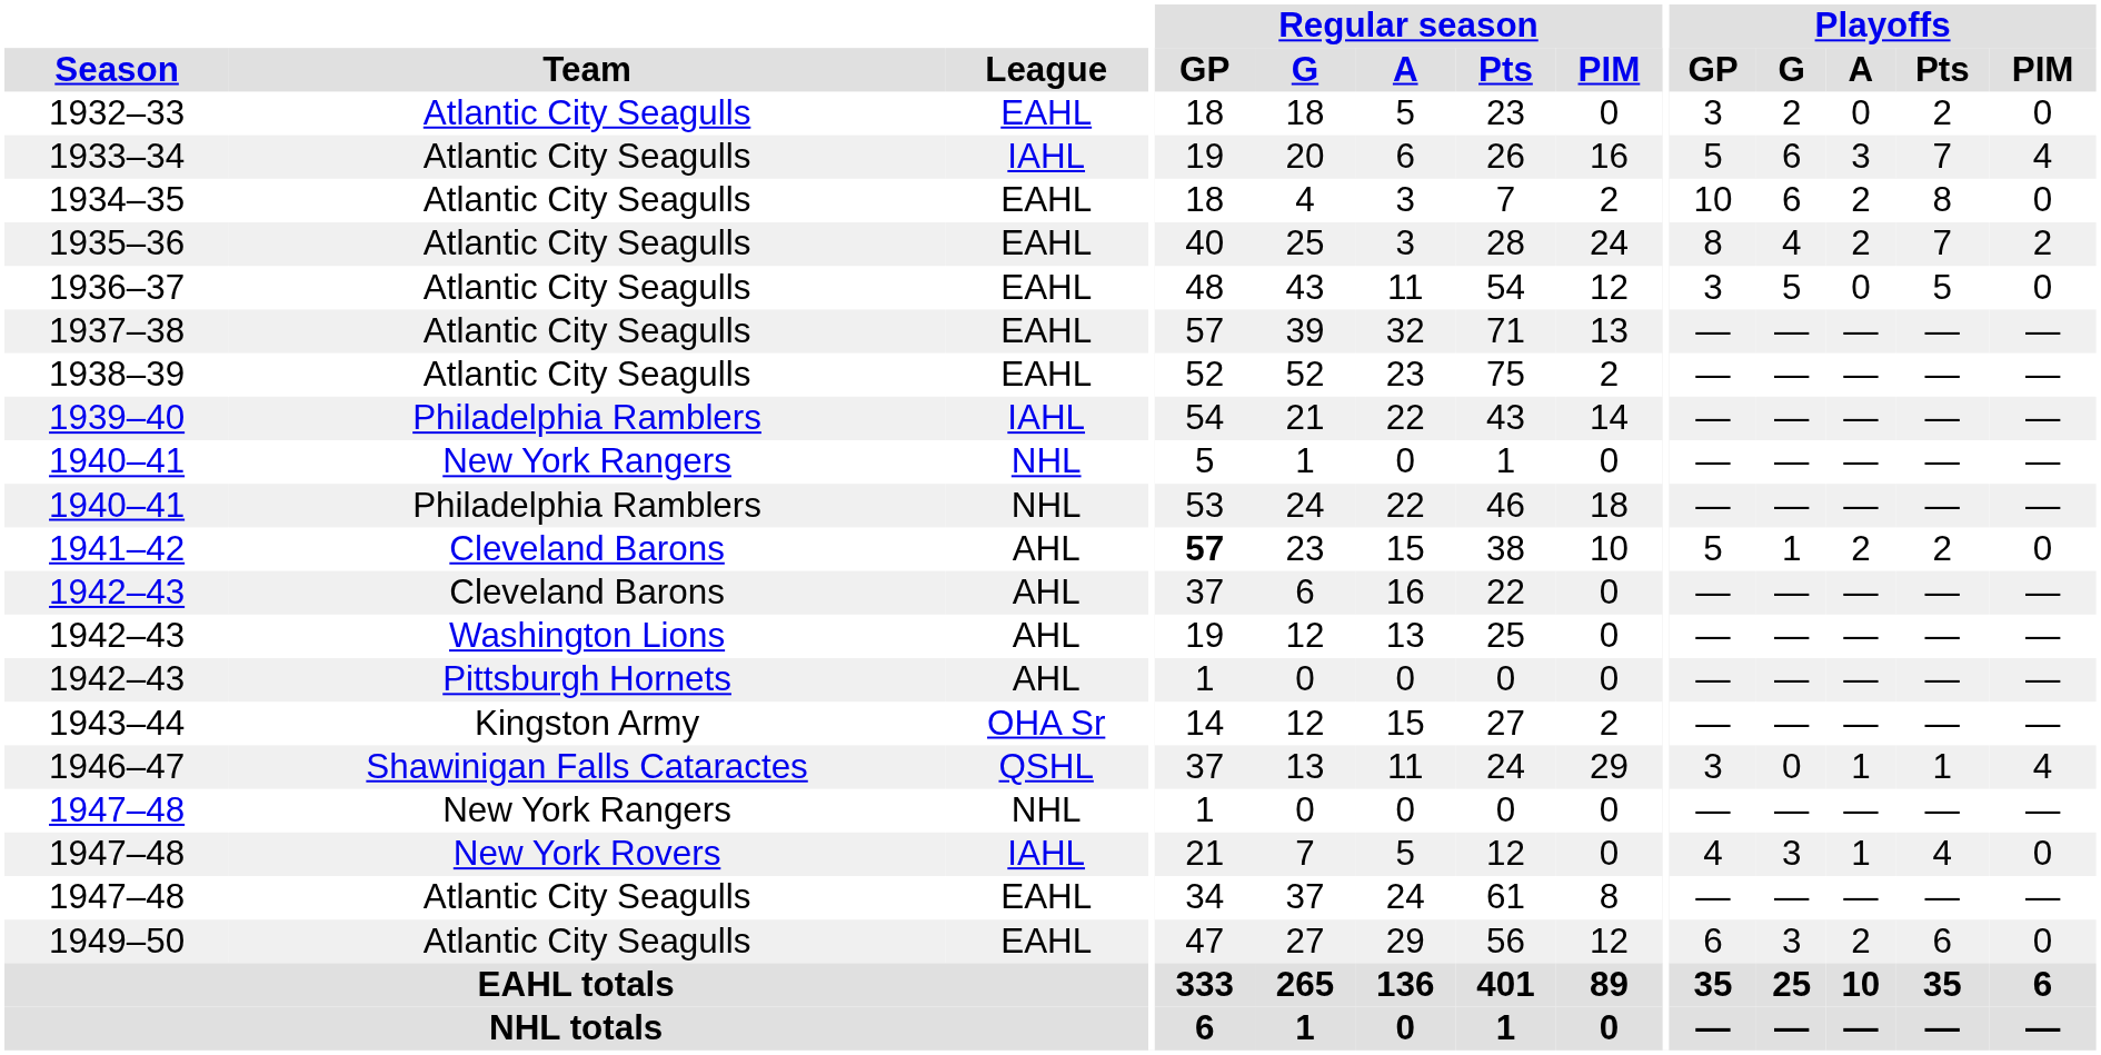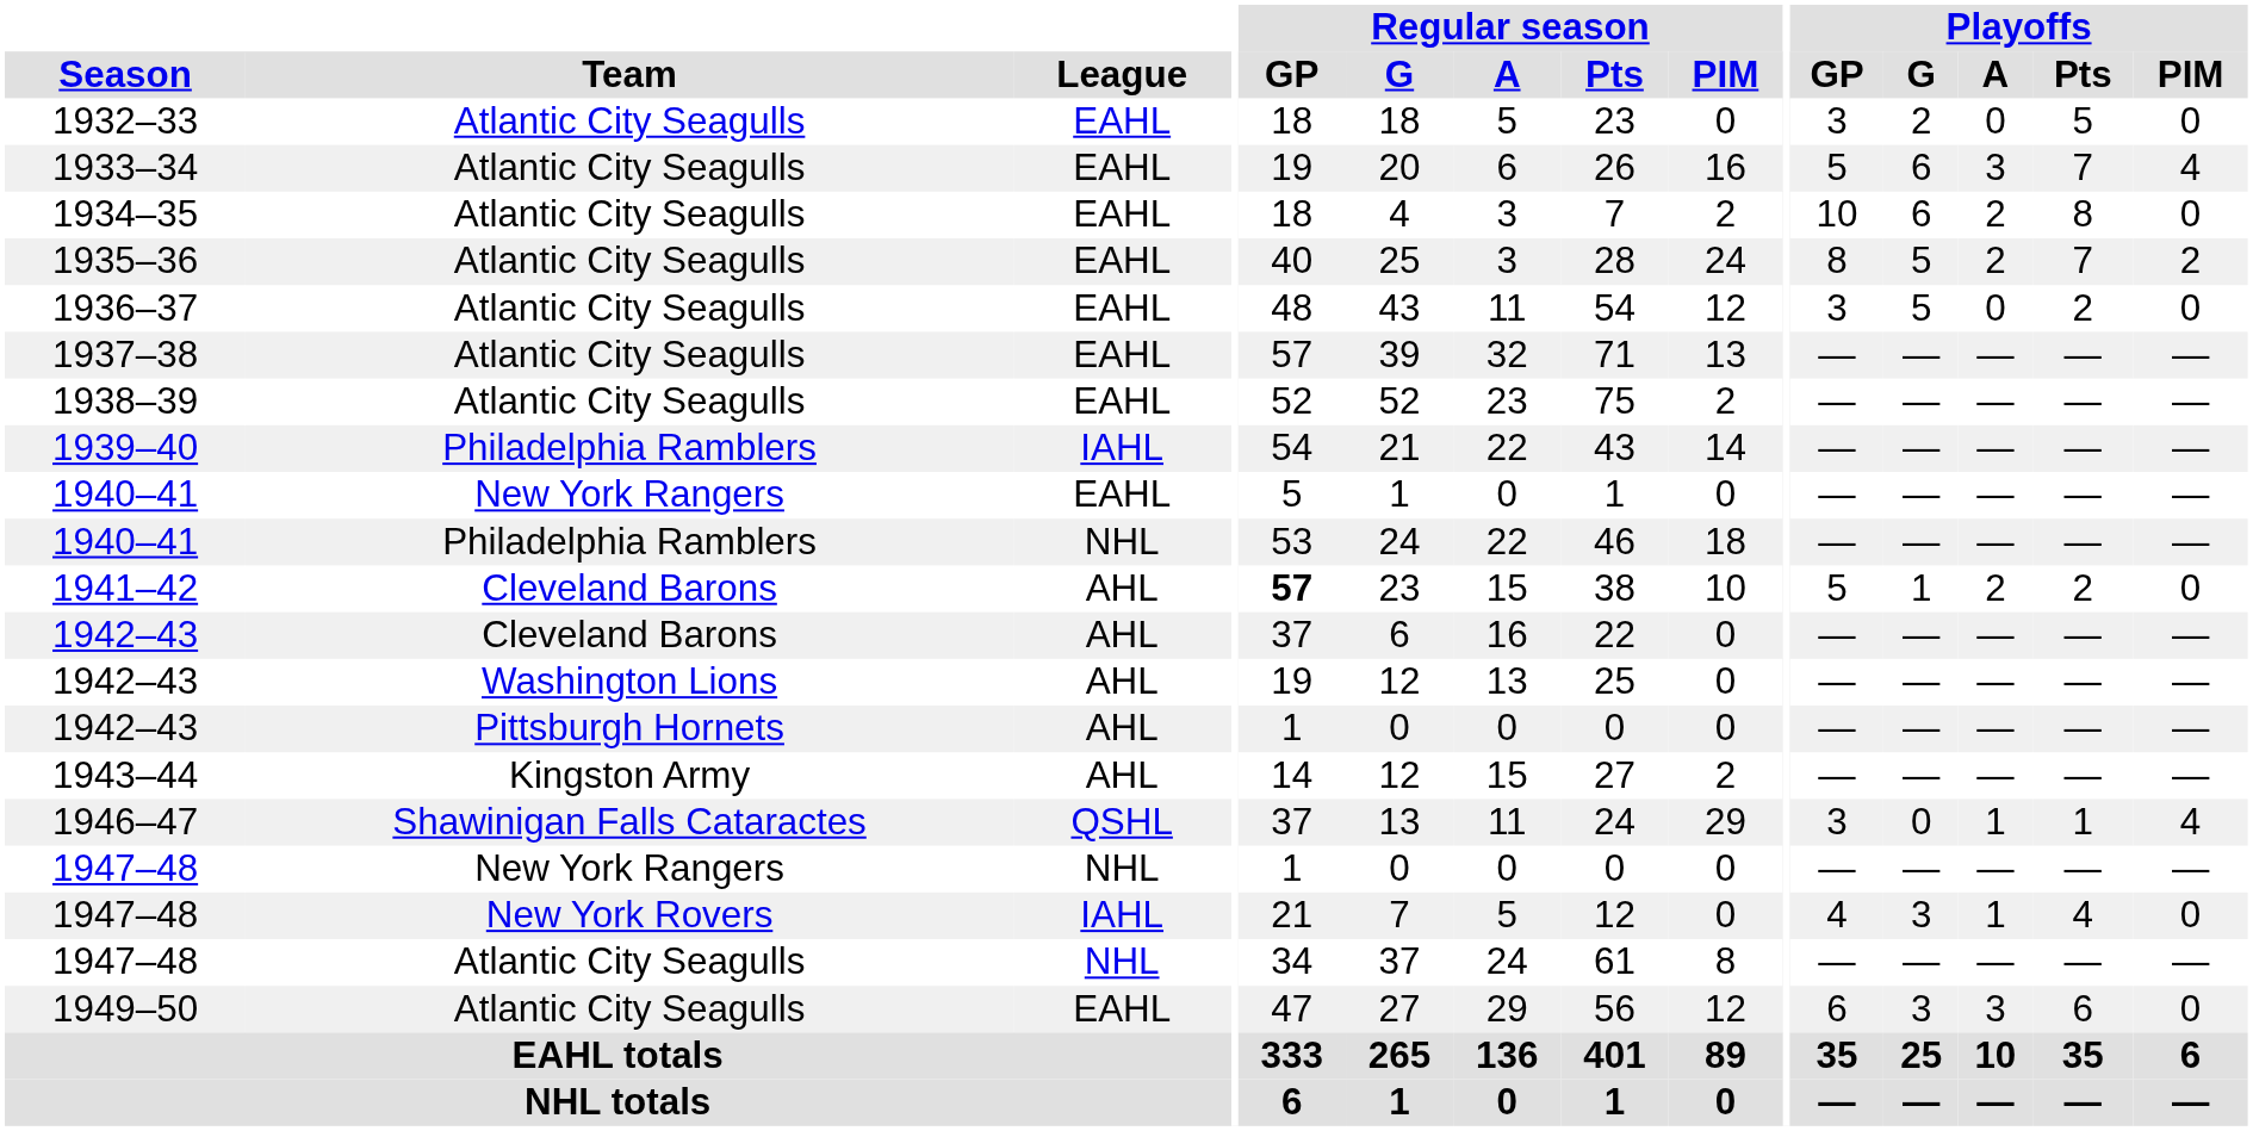1932–33 | Playoffs / Pts: 2 -> 5
1933–34 | League: IAHL -> EAHL
1935–36 | Playoffs / G: 4 -> 5
1936–37 | Playoffs / Pts: 5 -> 2
1940–41 / New York Rangers | League: NHL -> EAHL
1943–44 | League: OHA Sr -> AHL
1947–48 / Atlantic City Seagulls | League: EAHL -> NHL
1949–50 | Playoffs / A: 2 -> 3
